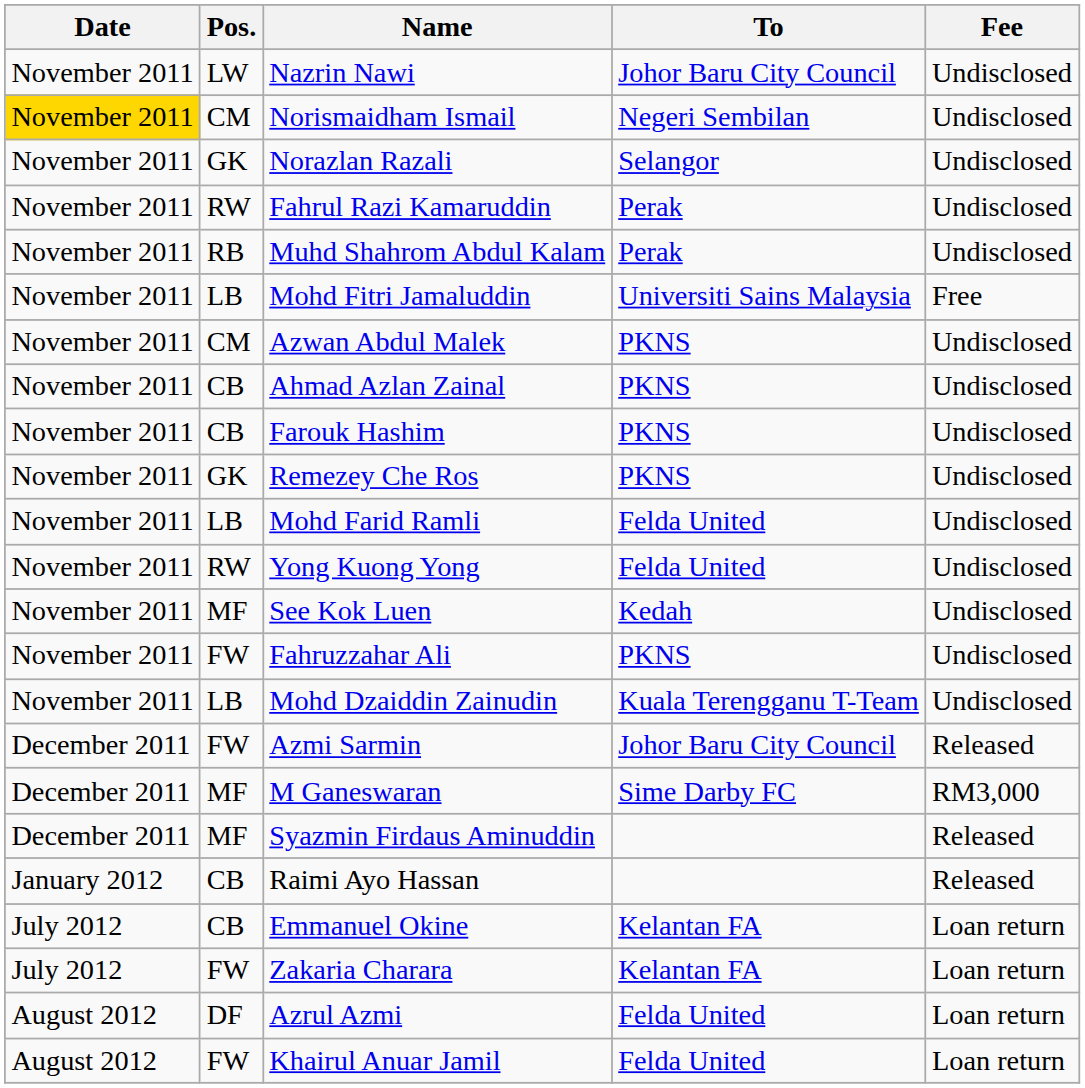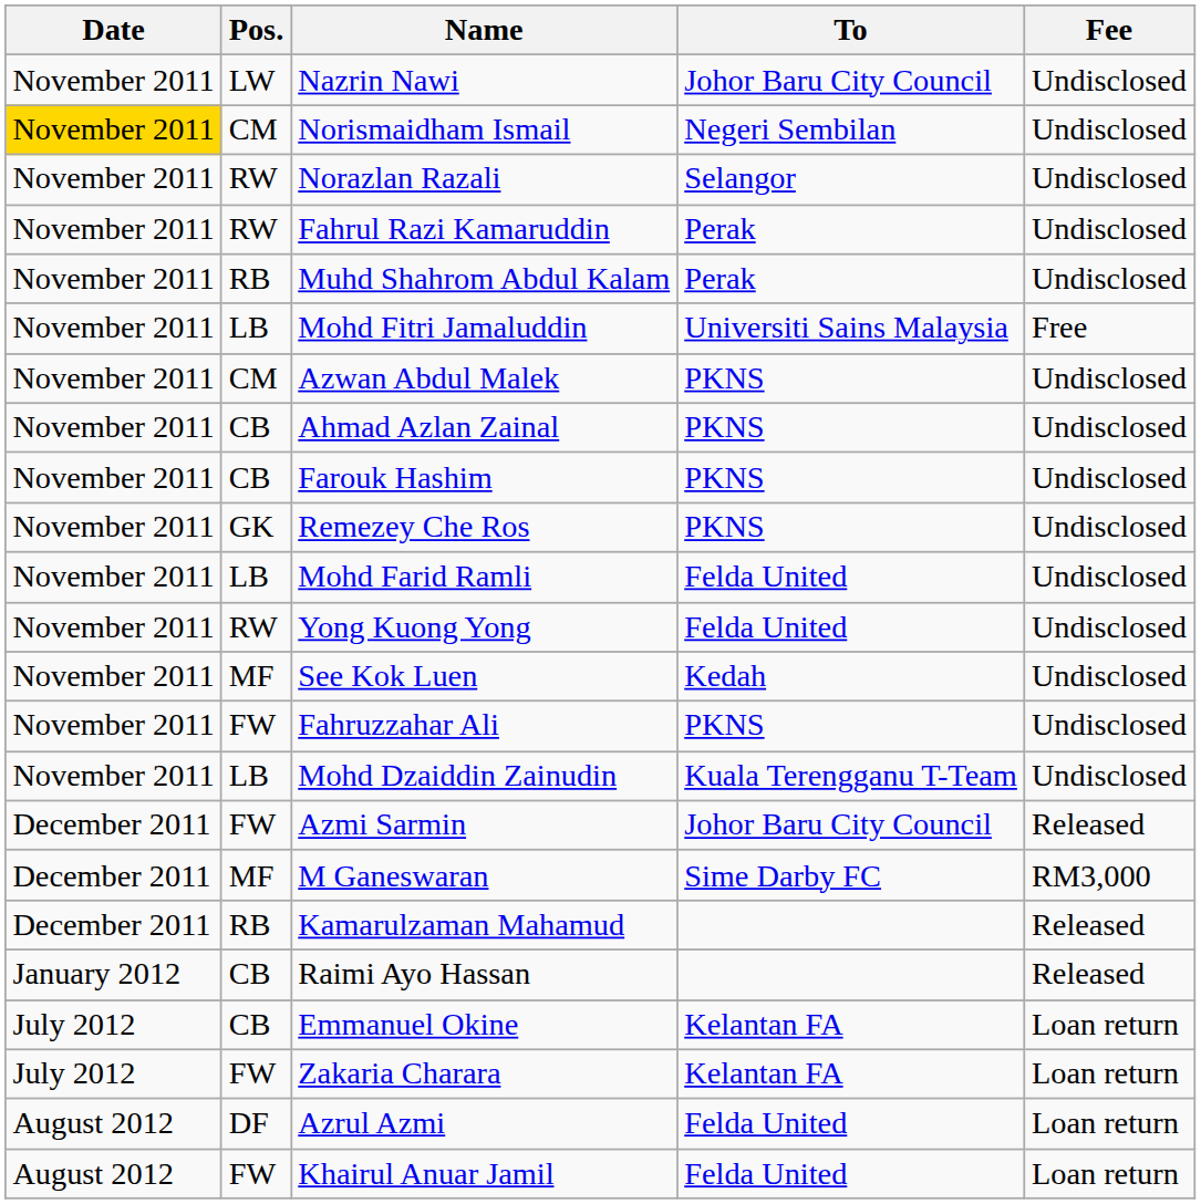Norazlan Razali | Pos.: GK -> RW
- row: December 2011 | MF | Syazmin Firdaus Aminuddin | Released
+ row: December 2011 | RB | Kamarulzaman Mahamud | Released
